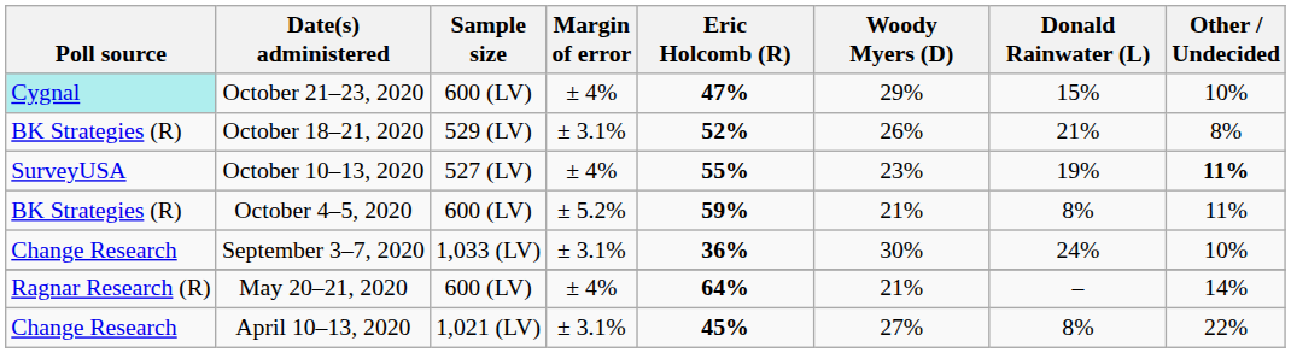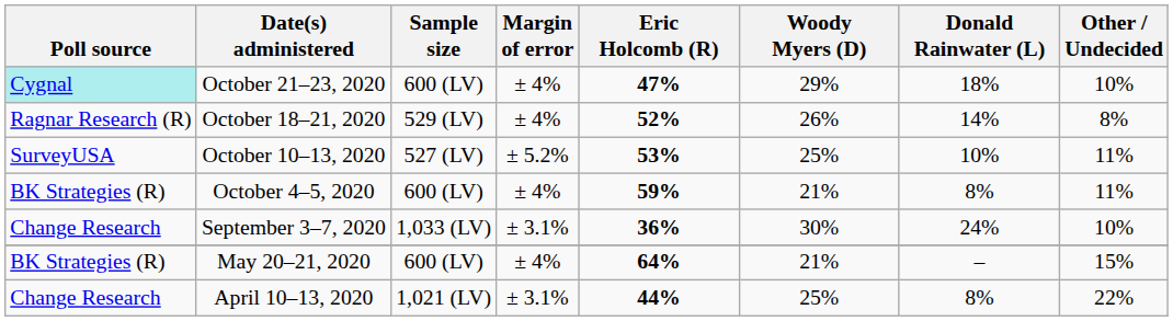October 21–23, 2020 | Donald Rainwater (L): 15% -> 18%
October 18–21, 2020 | Poll source: BK Strategies (R) -> Ragnar Research (R)
October 18–21, 2020 | Margin of error: ± 3.1% -> ± 4%
October 18–21, 2020 | Donald Rainwater (L): 21% -> 14%
October 10–13, 2020 | Margin of error: ± 4% -> ± 5.2%
October 10–13, 2020 | Eric Holcomb (R): 55% -> 53%
October 10–13, 2020 | Woody Myers (D): 23% -> 25%
October 10–13, 2020 | Donald Rainwater (L): 19% -> 10%
October 10–13, 2020 | Other / Undecided: bold -> normal
October 4–5, 2020 | Margin of error: ± 5.2% -> ± 4%
May 20–21, 2020 | Poll source: Ragnar Research (R) -> BK Strategies (R)
May 20–21, 2020 | Other / Undecided: 14% -> 15%
April 10–13, 2020 | Eric Holcomb (R): 45% -> 44%
April 10–13, 2020 | Woody Myers (D): 27% -> 25%
